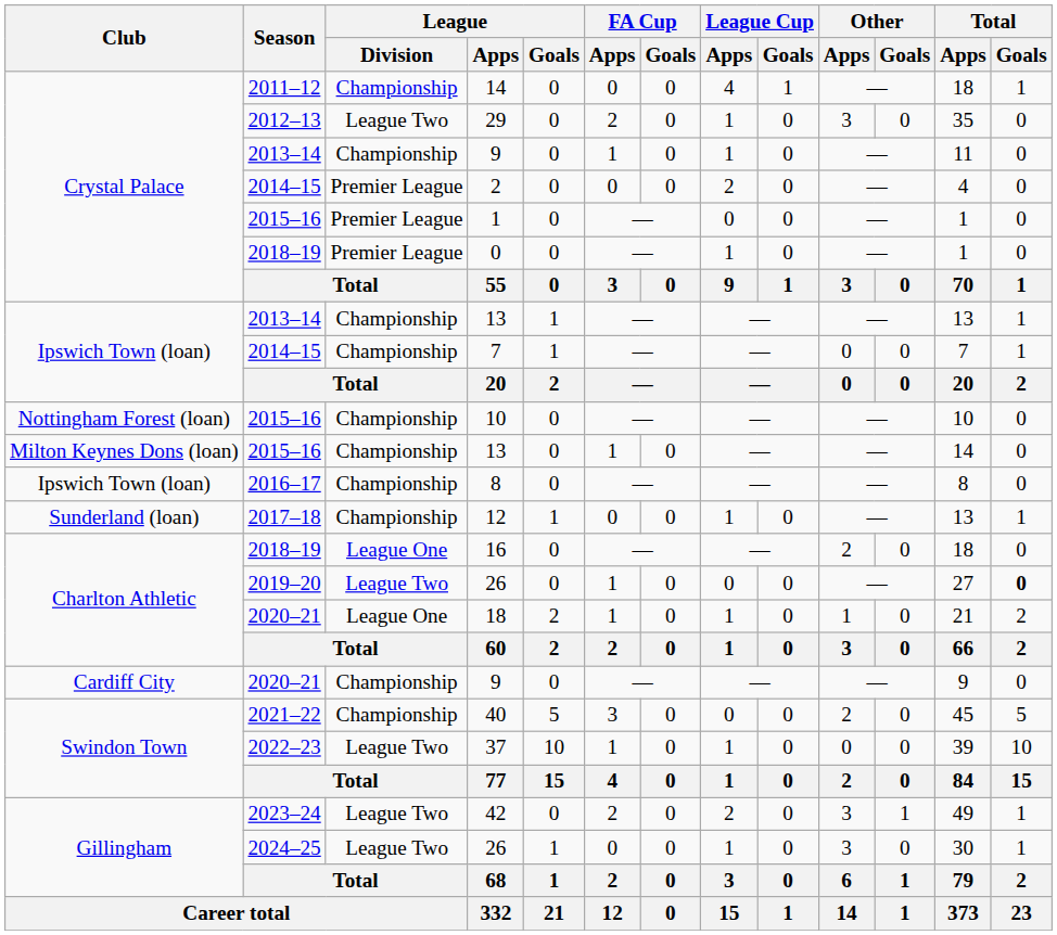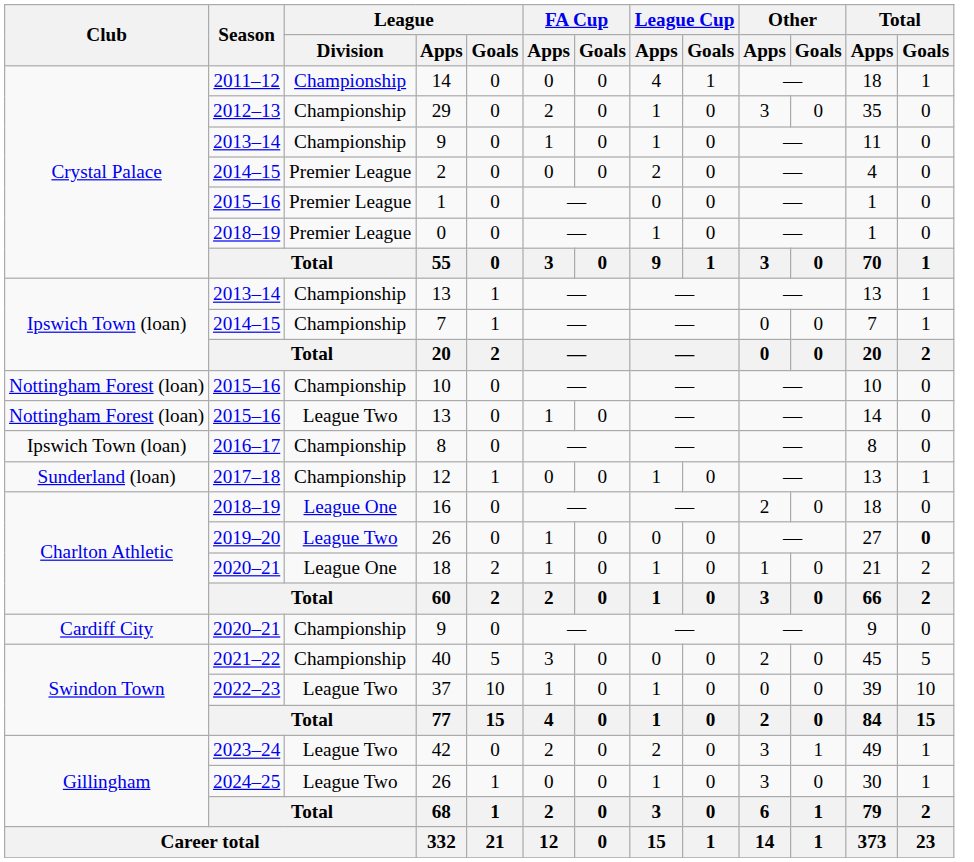29 | League / Division: League Two -> Championship
2015–16 / 13 | Club: Milton Keynes Dons (loan) -> Nottingham Forest (loan)
2015–16 / 13 | League / Division: Championship -> League Two
